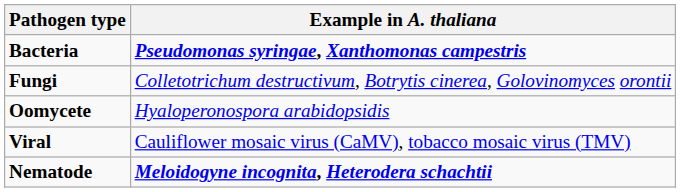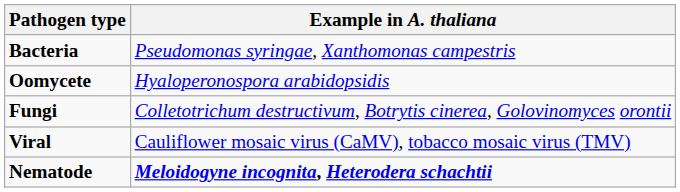Bacteria | Example in A. thaliana: bold -> normal
rows swapped: Fungi <-> Oomycete
